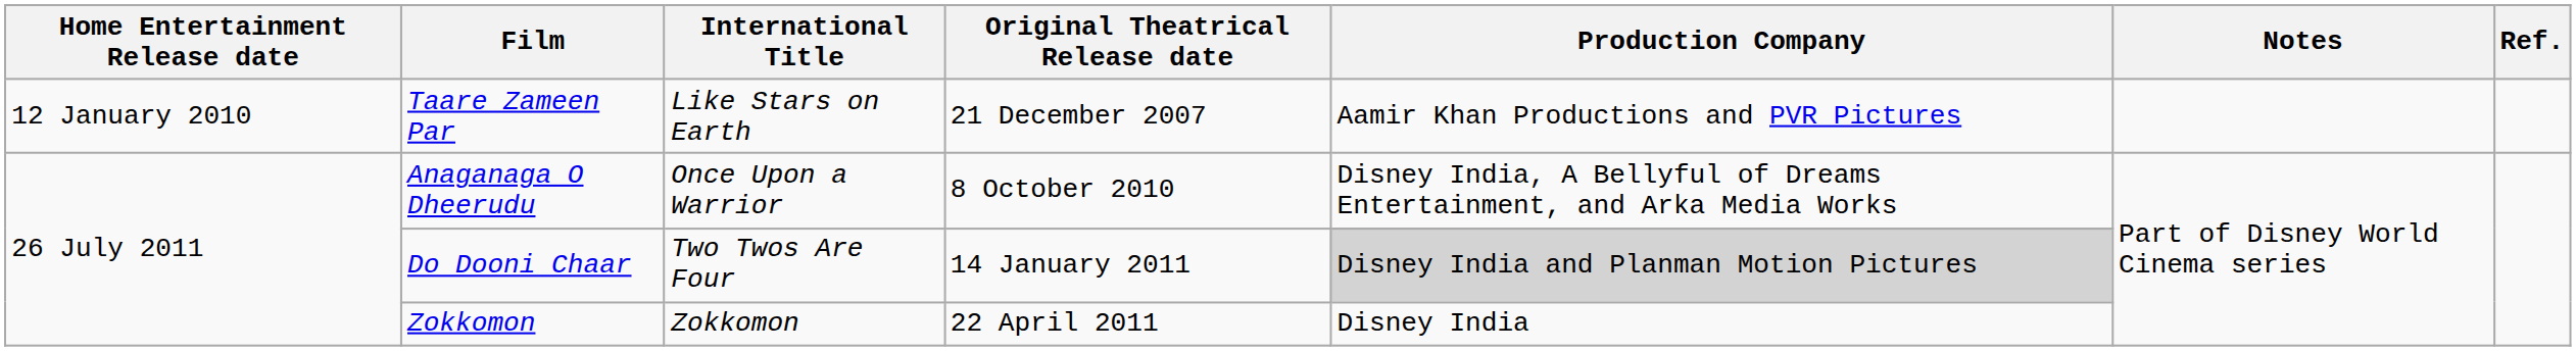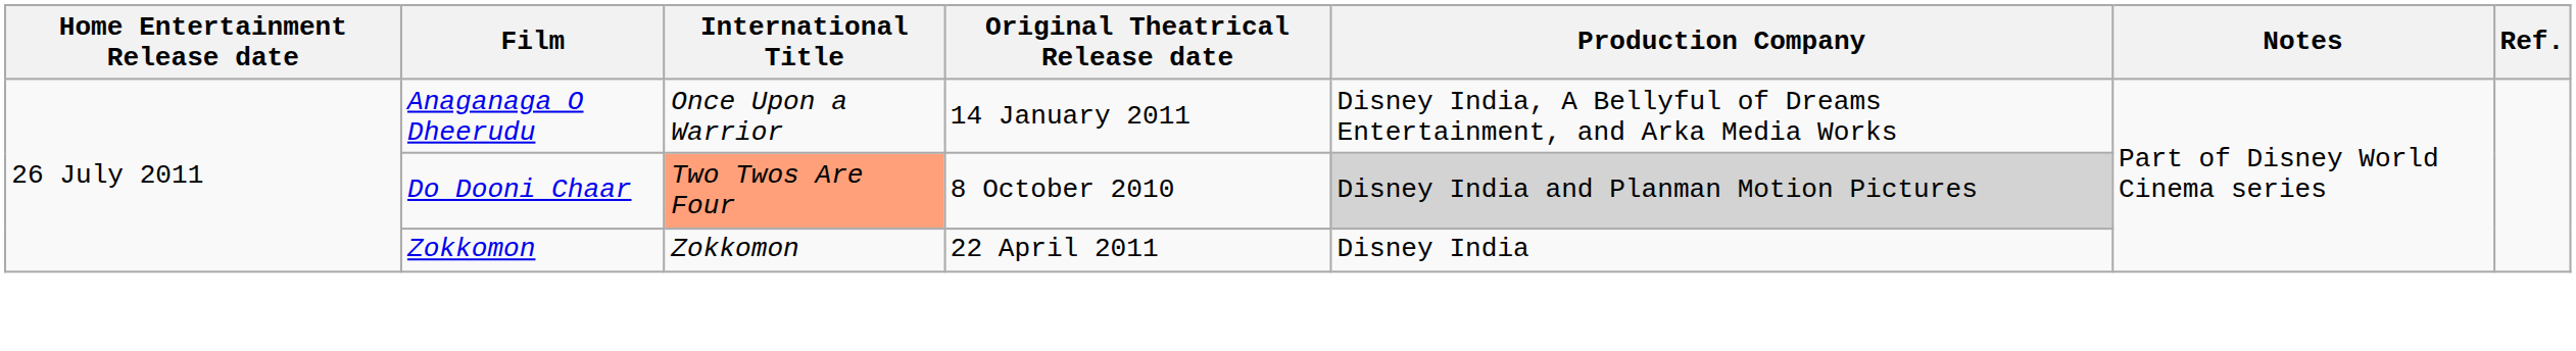- row: 12 January 2010 | Taare Zameen Par | Like Stars on Earth | 21 December 2007 | Aamir Khan Productions and PVR Pictures
Anaganaga O Dheerudu | Original Theatrical Release date: 8 October 2010 -> 14 January 2011
Do Dooni Chaar | International Title: no background -> lightsalmon background
Do Dooni Chaar | Original Theatrical Release date: 14 January 2011 -> 8 October 2010
